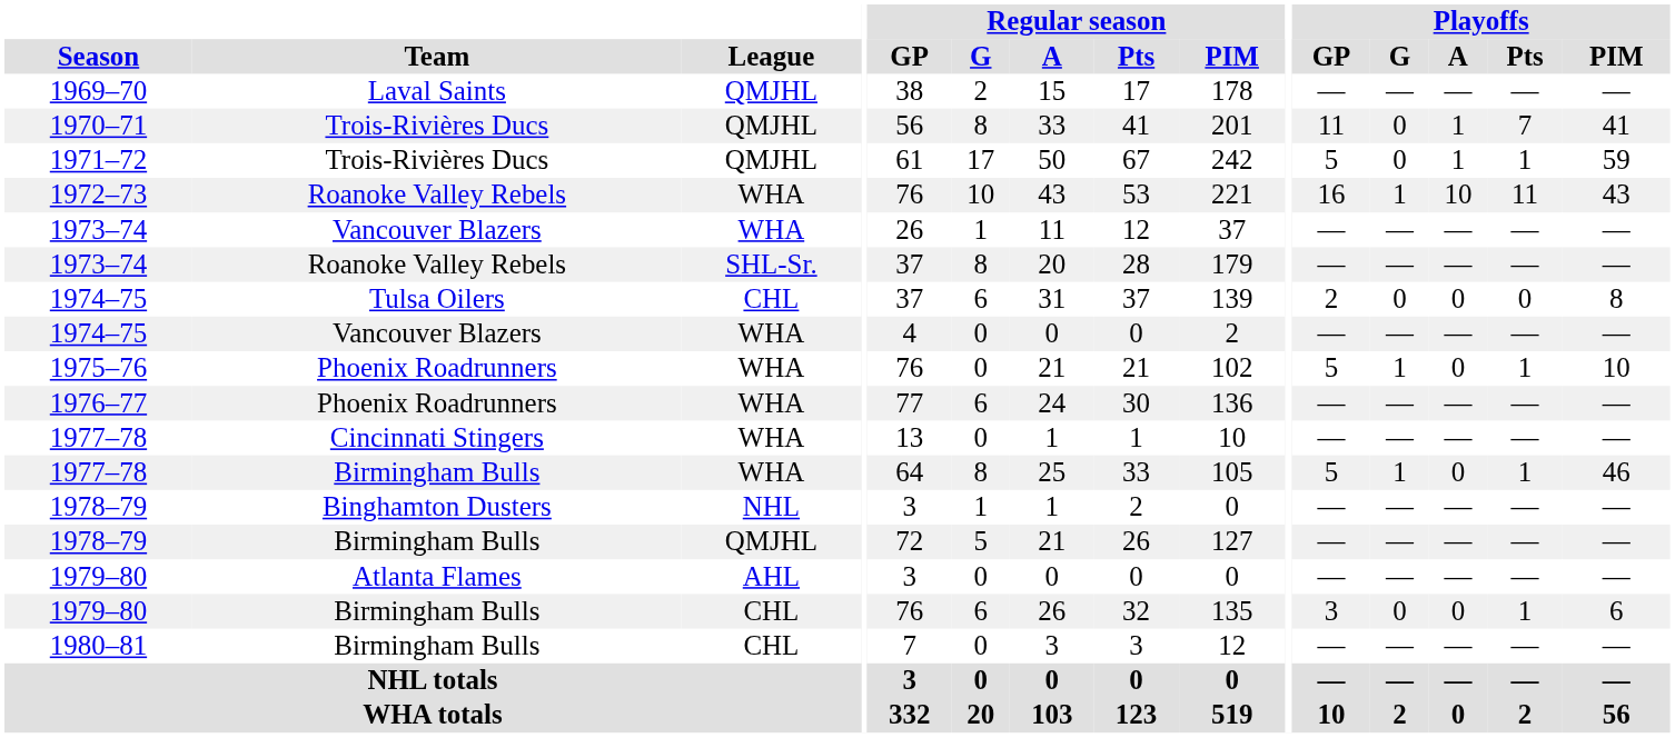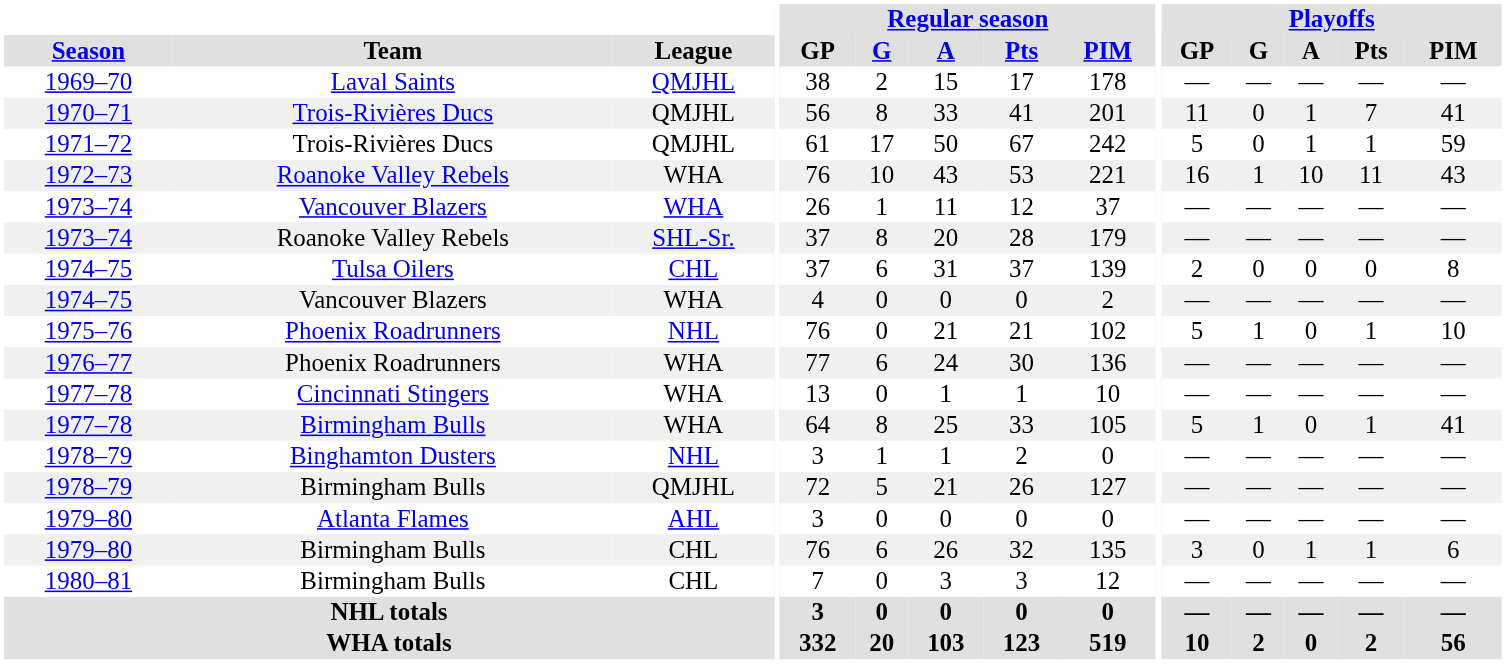1975–76 | League: WHA -> NHL
1977–78 / Birmingham Bulls | Playoffs / PIM: 46 -> 41
1979–80 / Birmingham Bulls | Playoffs / A: 0 -> 1
